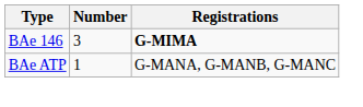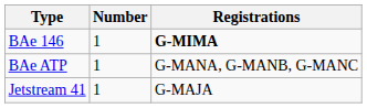BAe 146 | Number: 3 -> 1
+ row: Jetstream 41 | 1 | G-MAJA
